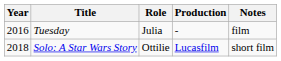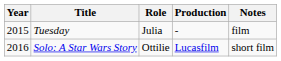Tuesday | Year: 2016 -> 2015
Solo: A Star Wars Story | Year: 2018 -> 2016
